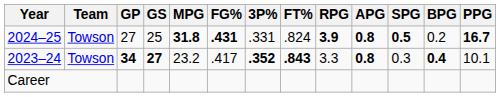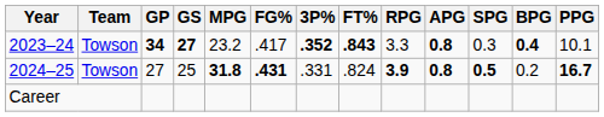rows swapped: 2023–24 <-> 2024–25
